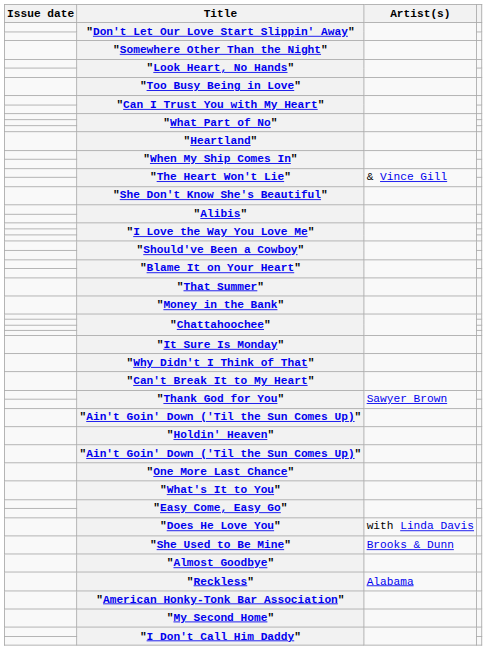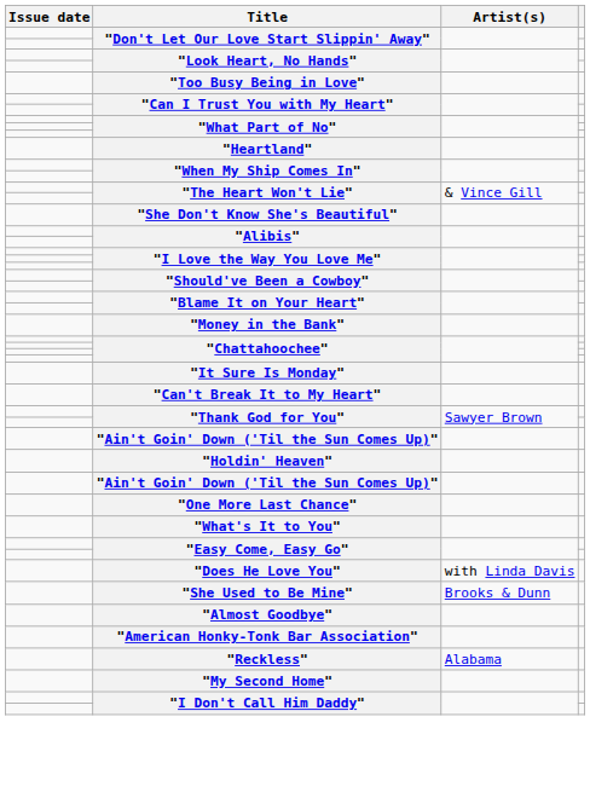- row: "Somewhere Other Than the Night"
- row: "That Summer"
- row: "Why Didn't I Think of That"
rows swapped: "Reckless" <-> "American Honky-Tonk Bar Association"
